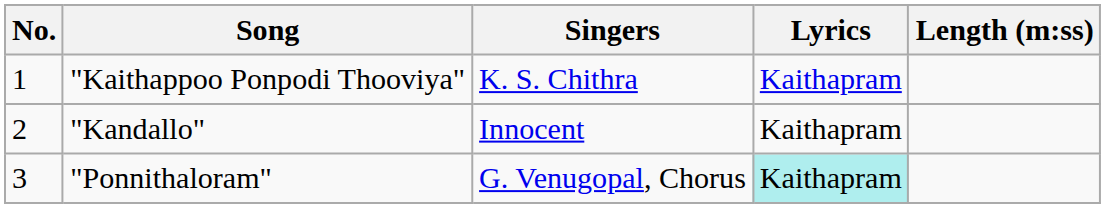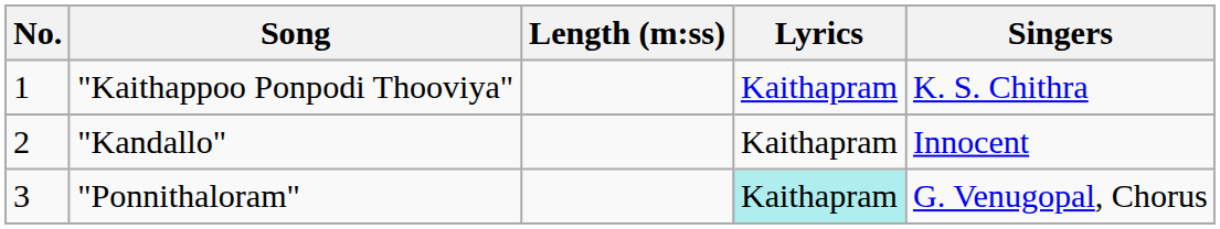columns swapped: Singers <-> Length (m:ss)
